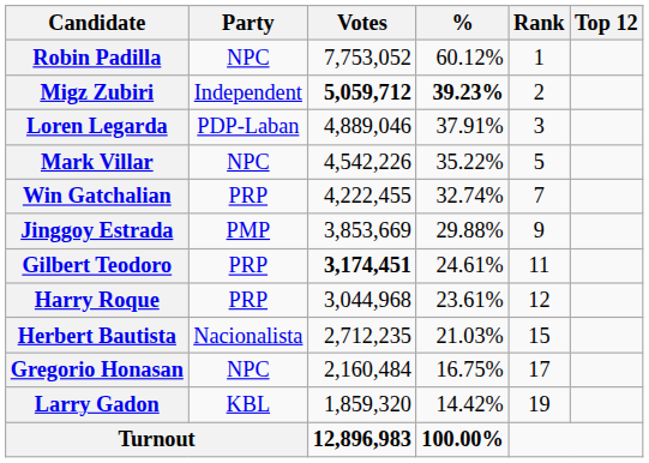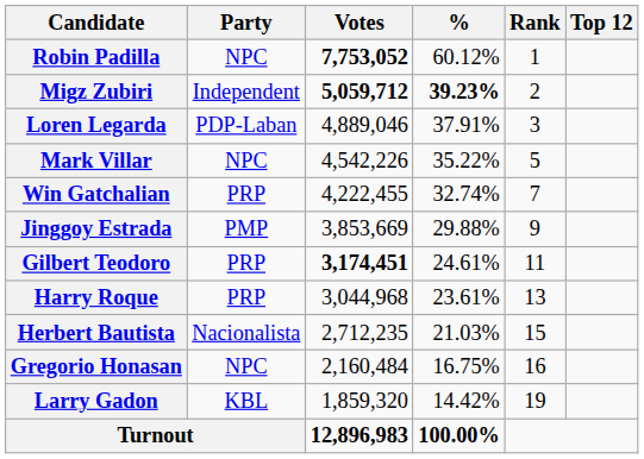Robin Padilla | Votes: normal -> bold
Harry Roque | Rank: 12 -> 13
Gregorio Honasan | Rank: 17 -> 16
